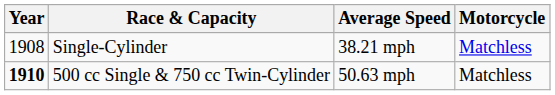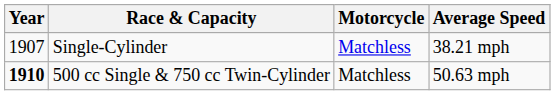columns swapped: Motorcycle <-> Average Speed
Single-Cylinder | Year: 1908 -> 1907
